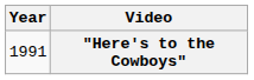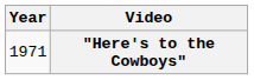"Here's to the Cowboys" | Year: 1991 -> 1971
